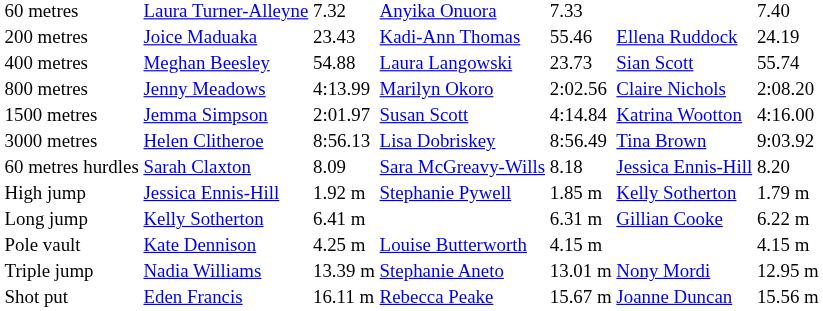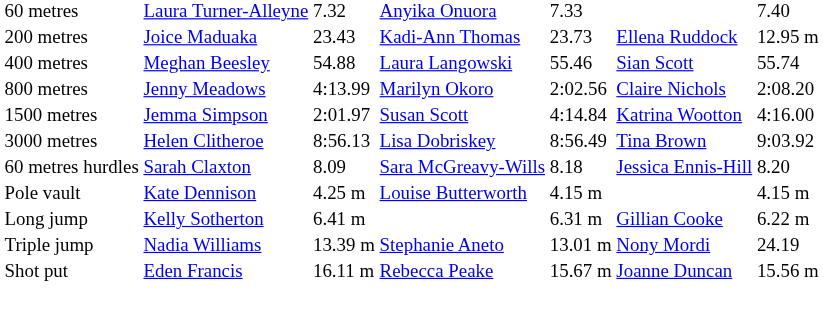200 metres | column 5: 55.46 -> 23.73
200 metres | column 7: 24.19 -> 12.95 m
400 metres | column 5: 23.73 -> 55.46
- row: High jump | Jessica Ennis-Hill | 1.92 m | Stephanie Pywell | 1.85 m | Kelly Sotherton | 1.79 m
rows swapped: Pole vault <-> Long jump
Triple jump | column 7: 12.95 m -> 24.19
